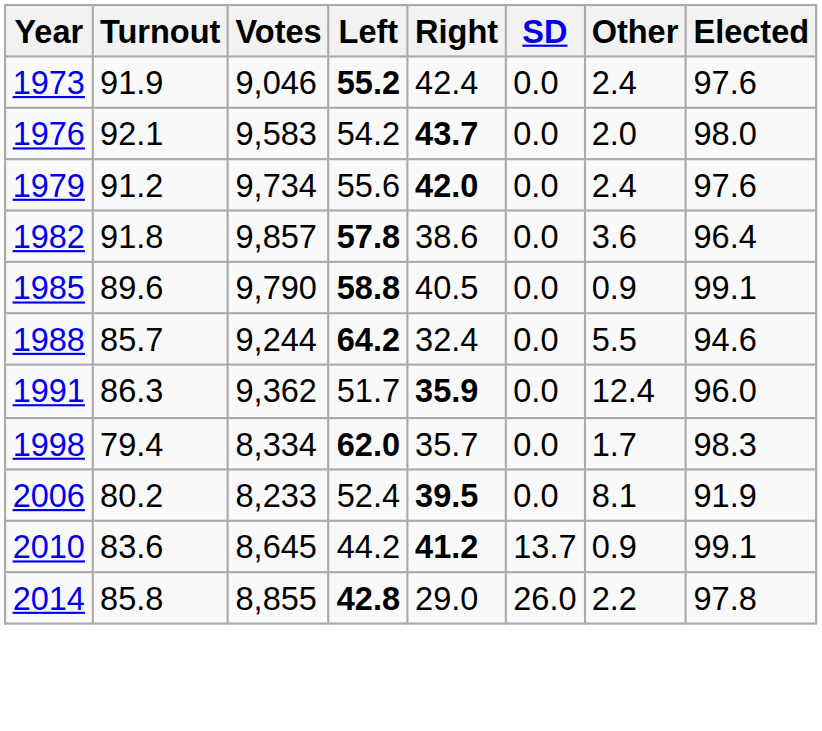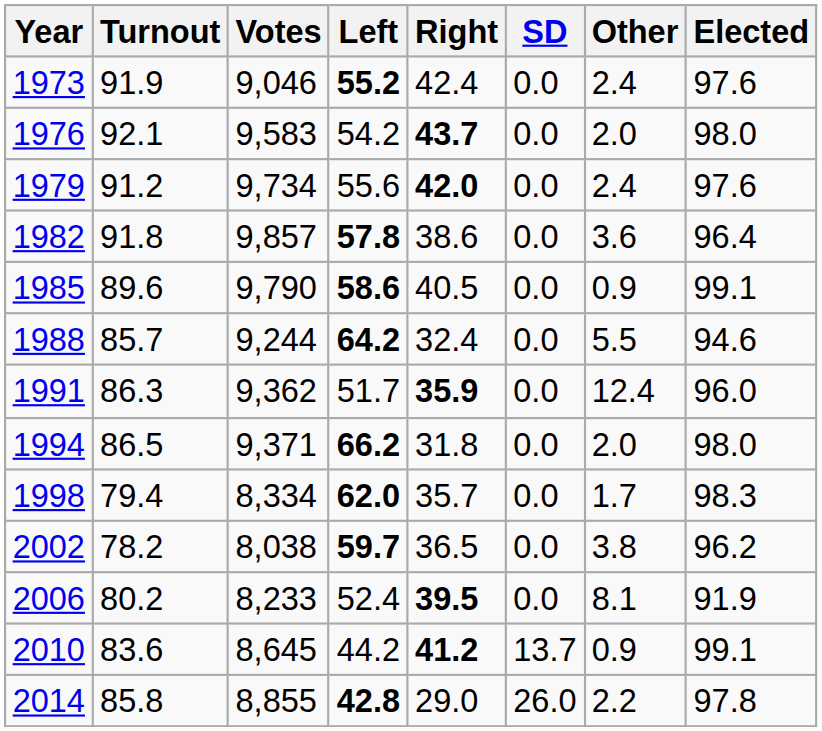1985 | Left: 58.8 -> 58.6
+ row: 1994 | 86.5 | 9,371 | 66.2 | 31.8 | 0.0 | 2.0 | 98.0
+ row: 2002 | 78.2 | 8,038 | 59.7 | 36.5 | 0.0 | 3.8 | 96.2
